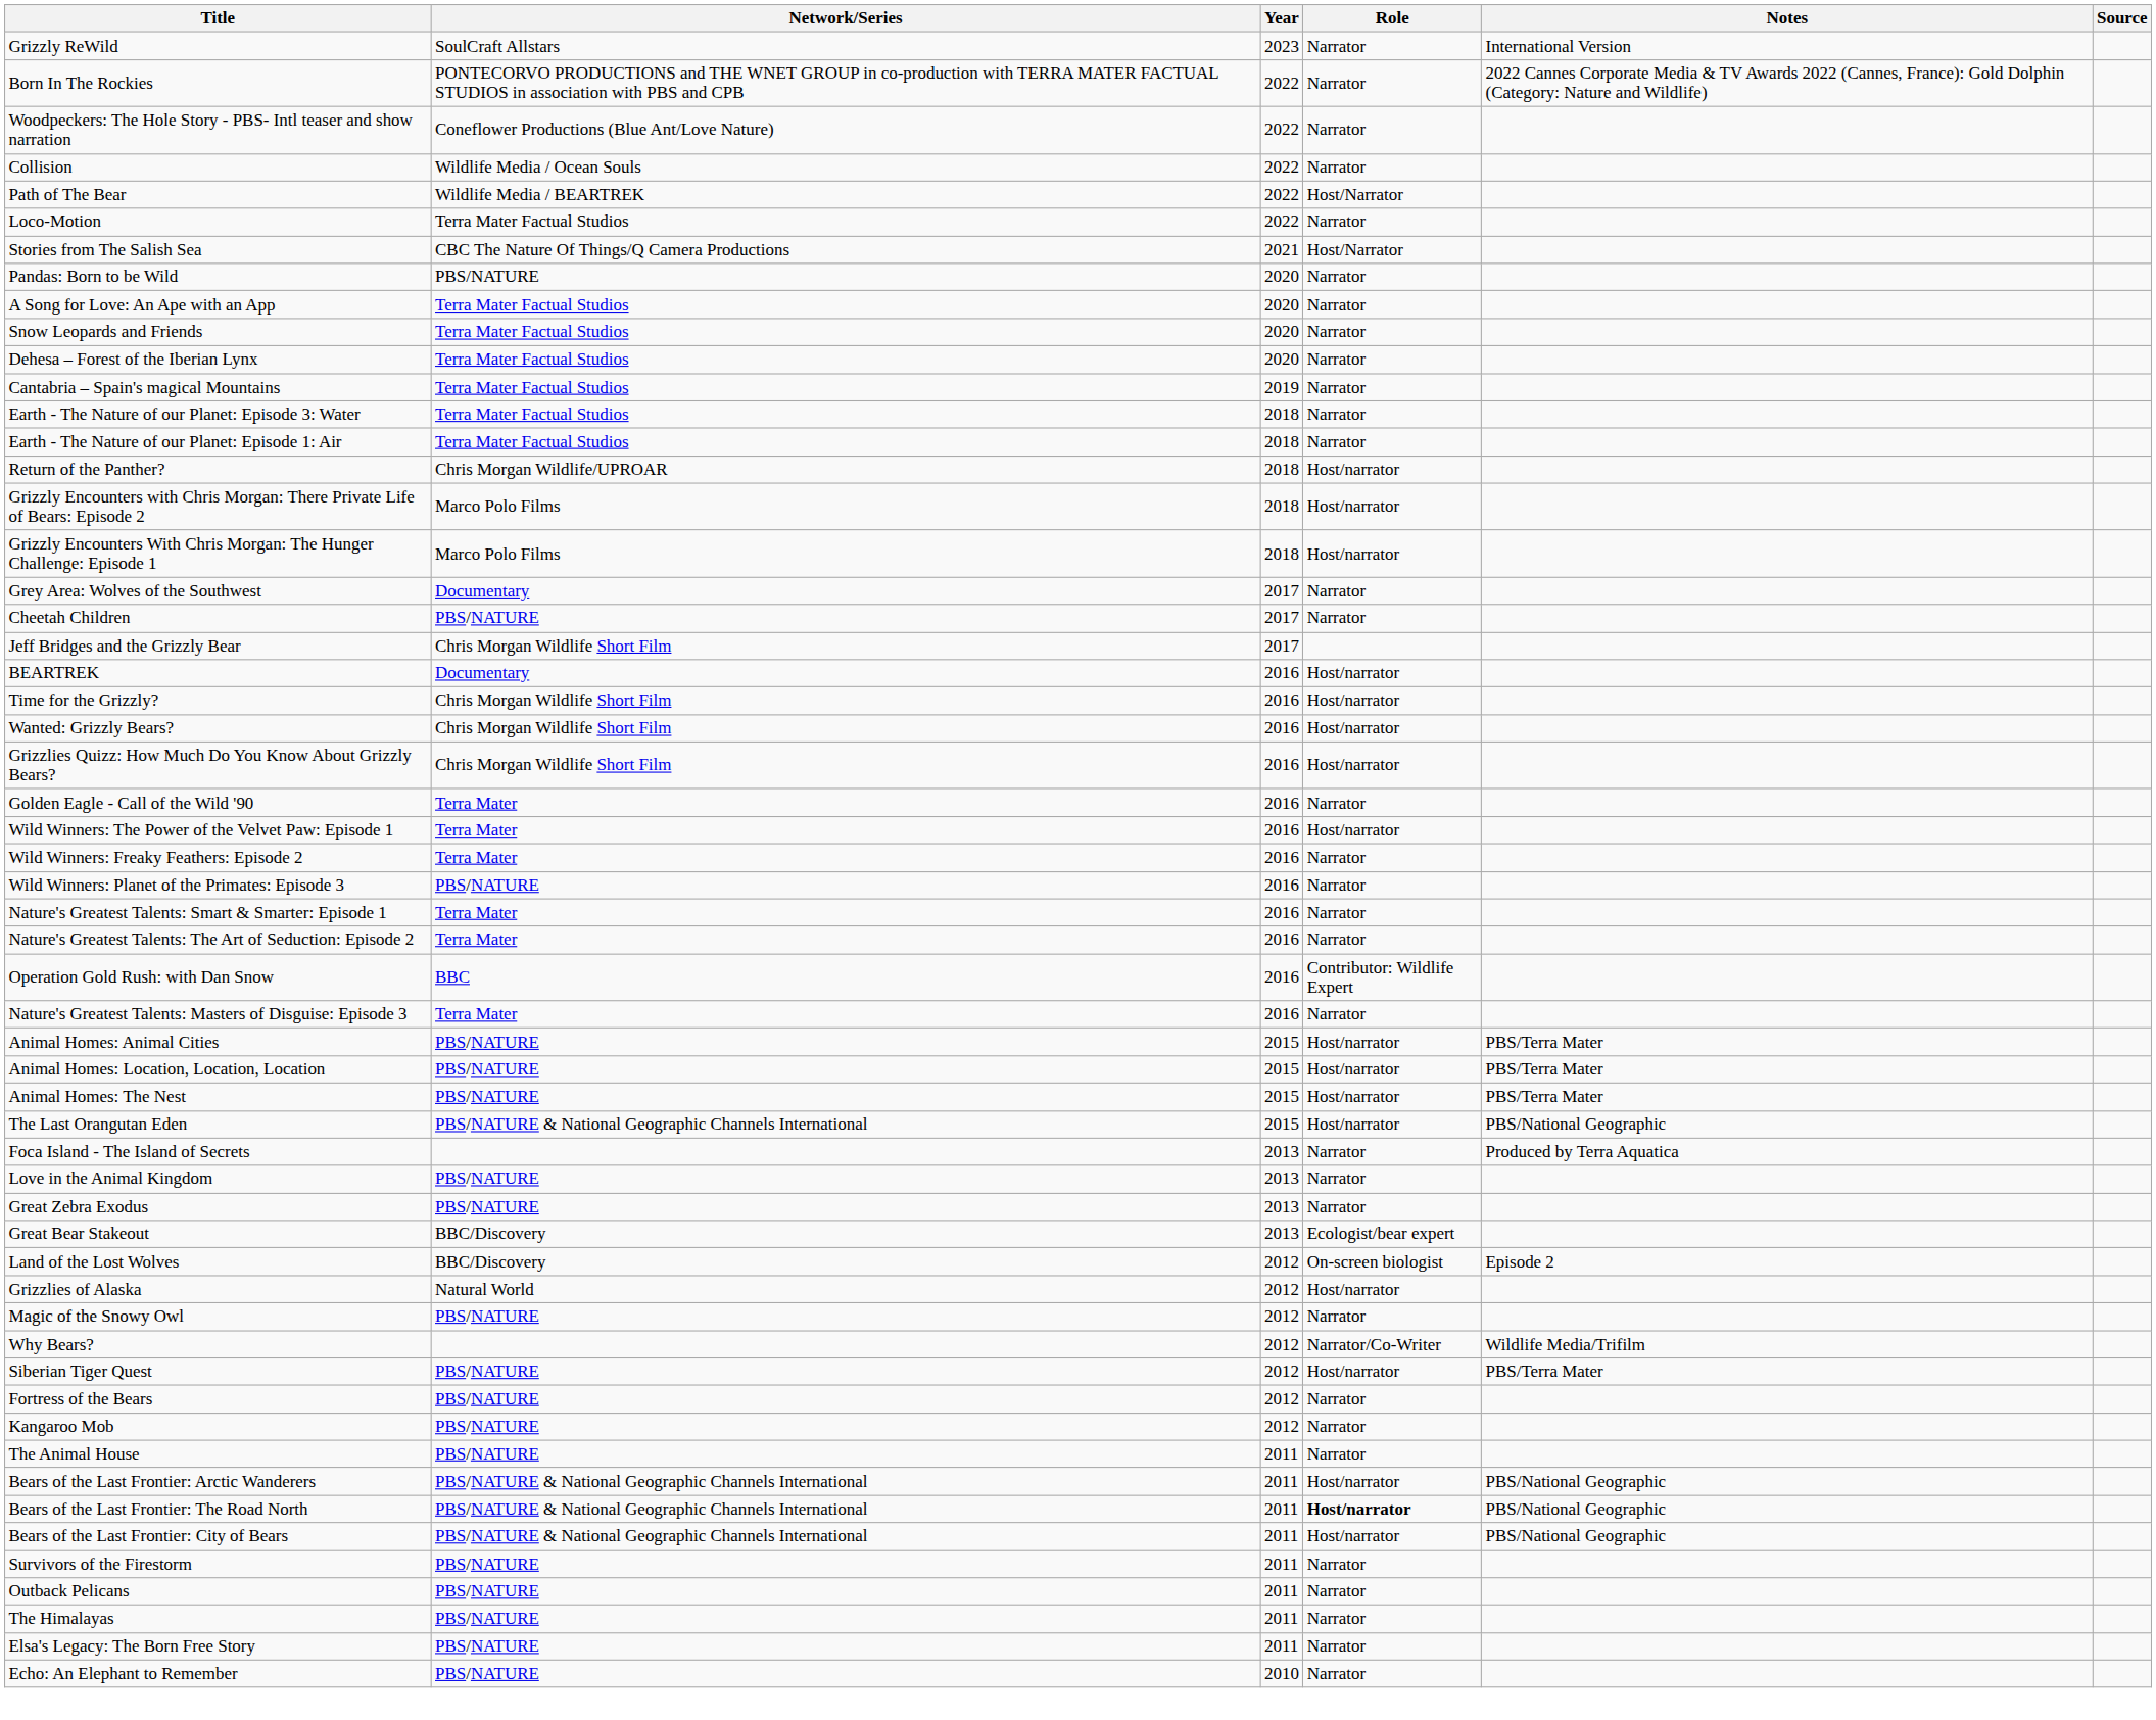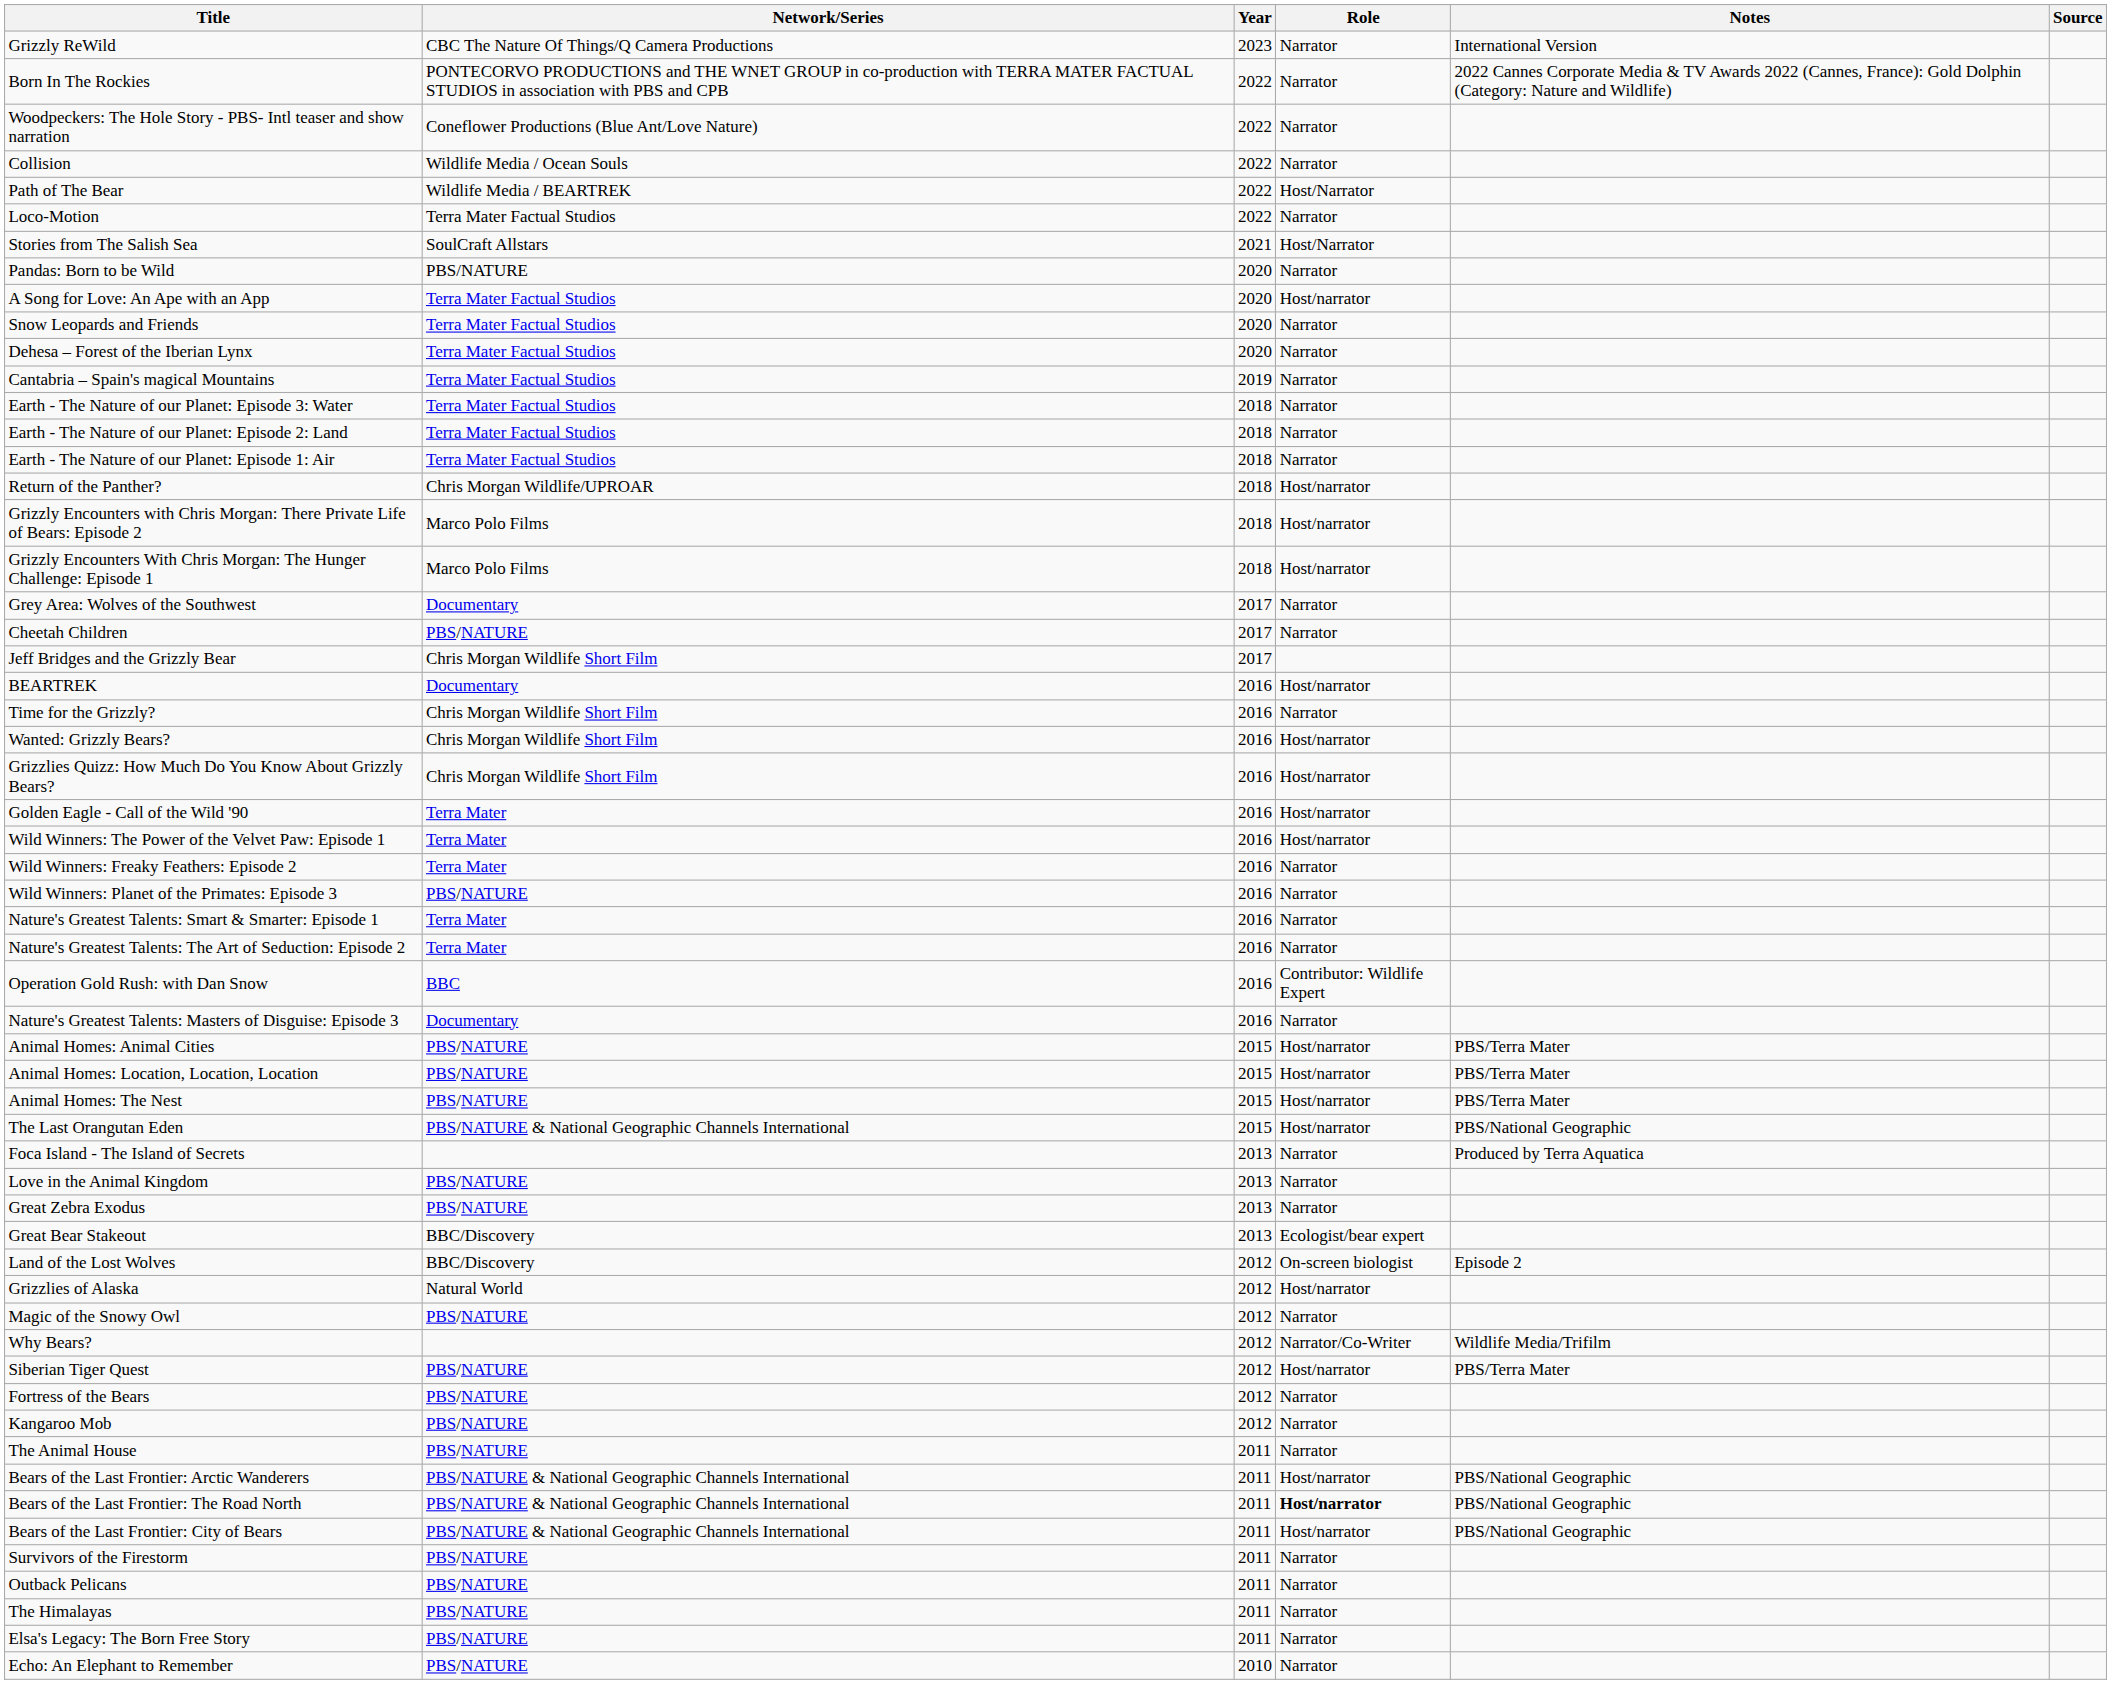Grizzly ReWild | Network/Series: SoulCraft Allstars -> CBC The Nature Of Things/Q Camera Productions
Stories from The Salish Sea | Network/Series: CBC The Nature Of Things/Q Camera Productions -> SoulCraft Allstars
A Song for Love: An Ape with an App | Role: Narrator -> Host/narrator
+ row: Earth - The Nature of our Planet: Episode 2: Land | Terra Mater Factual Studios | 2018 | Narrator
Time for the Grizzly? | Role: Host/narrator -> Narrator
Golden Eagle - Call of the Wild '90 | Role: Narrator -> Host/narrator
Nature's Greatest Talents: Masters of Disguise: Episode 3 | Network/Series: Terra Mater -> Documentary
